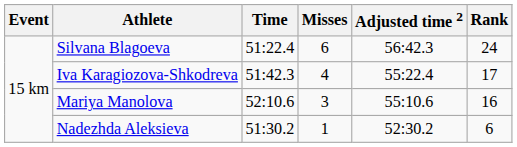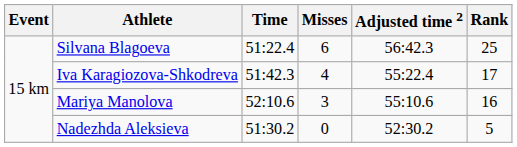Silvana Blagoeva | Rank: 24 -> 25
Nadezhda Aleksieva | Misses: 1 -> 0
Nadezhda Aleksieva | Rank: 6 -> 5
